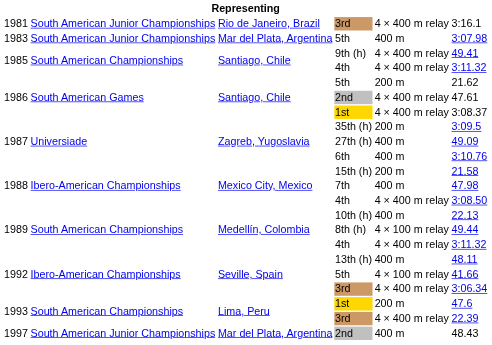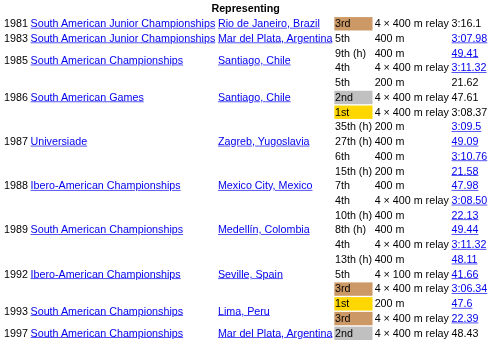9th (h) | column 5: 4 × 400 m relay -> 400 m
8th (h) | column 5: 4 × 100 m relay -> 400 m
1997 / 2nd | column 2: South American Junior Championships -> South American Championships
1997 / 2nd | column 5: 400 m -> 4 × 400 m relay
